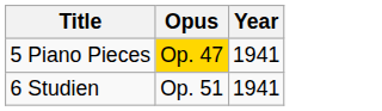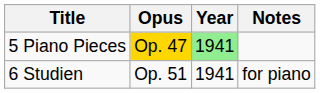+ column: Notes | for piano
5 Piano Pieces | Year: no background -> lightgreen background
